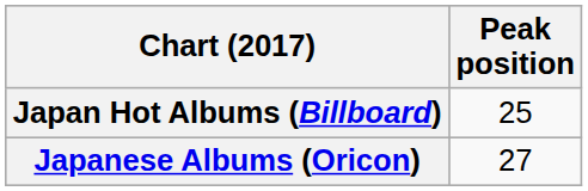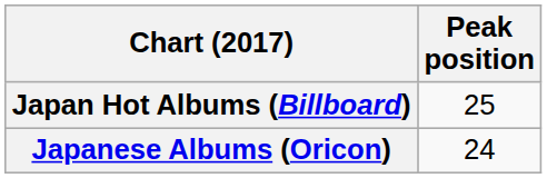Japanese Albums (Oricon) | Peak position: 27 -> 24
